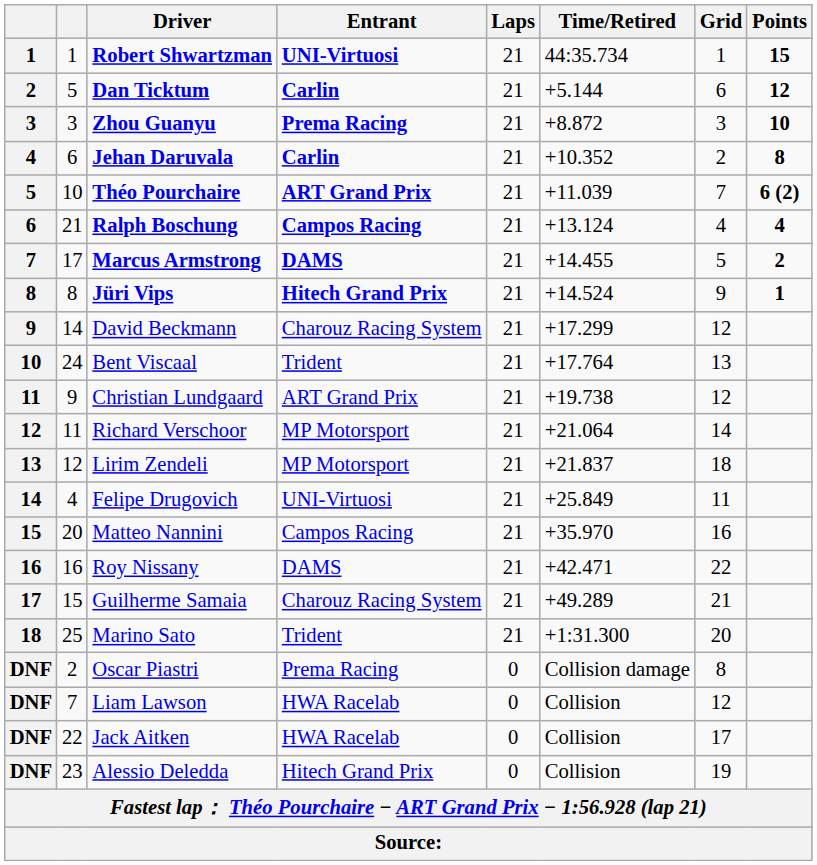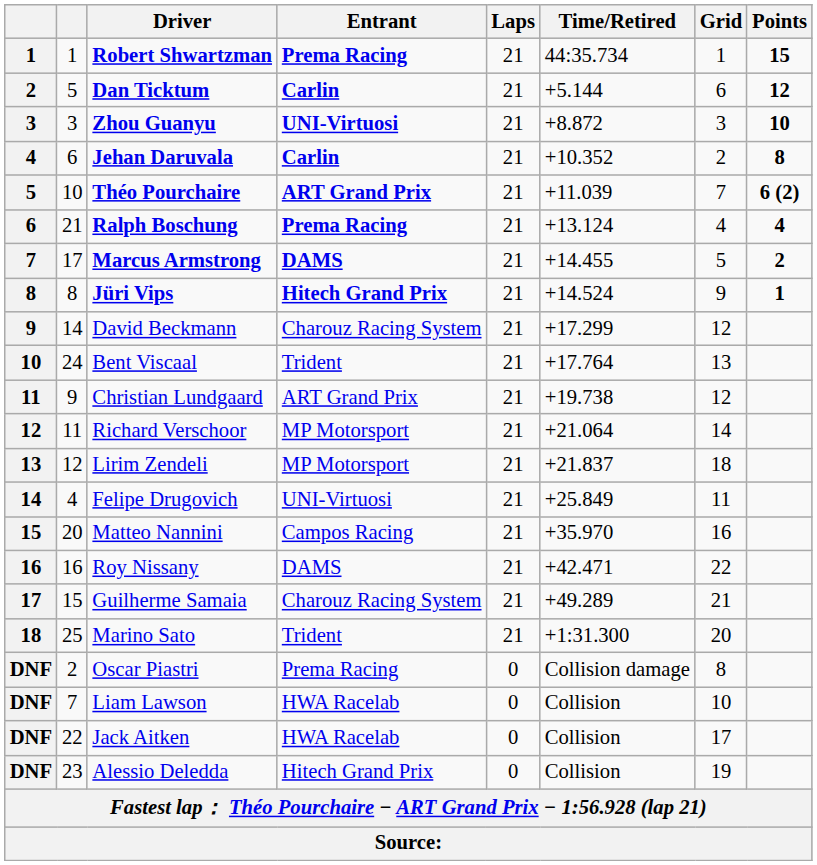Robert Shwartzman | Entrant: UNI-Virtuosi -> Prema Racing
Zhou Guanyu | Entrant: Prema Racing -> UNI-Virtuosi
Ralph Boschung | Entrant: Campos Racing -> Prema Racing
Liam Lawson | Grid: 12 -> 10
